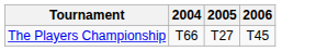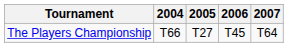+ column: 2007 | T64
